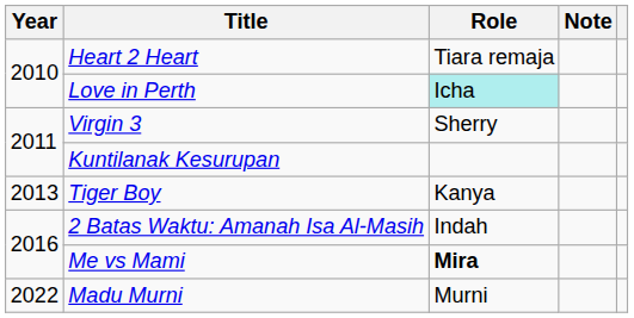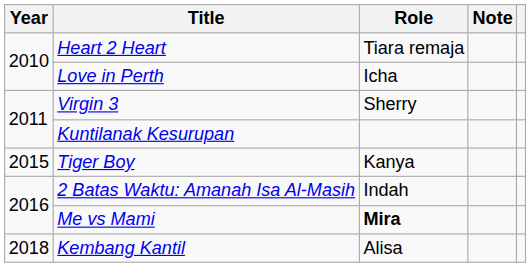Love in Perth | Role: paleturquoise background -> no background
Tiger Boy | Year: 2013 -> 2015
+ row: 2018 | Kembang Kantil | Alisa
- row: 2022 | Madu Murni | Murni
